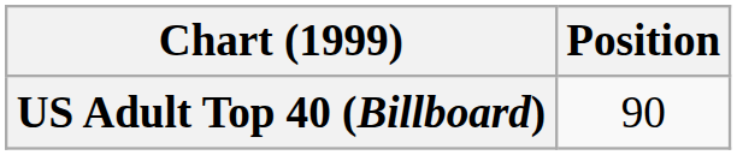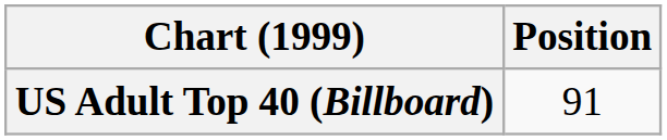US Adult Top 40 (Billboard) | Position: 90 -> 91
